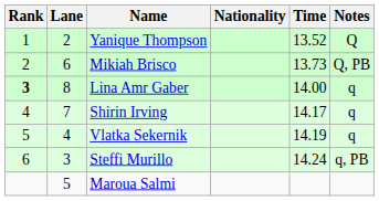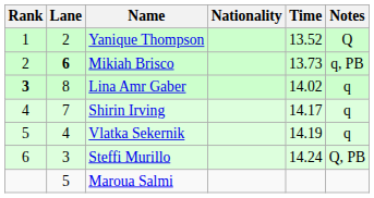Mikiah Brisco | Lane: normal -> bold
Mikiah Brisco | Notes: Q, PB -> q, PB
Lina Amr Gaber | Time: 14.00 -> 14.02
Steffi Murillo | Notes: q, PB -> Q, PB
